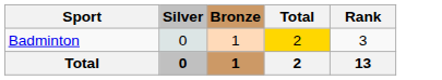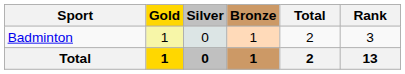+ column: Gold | 1 | 1
Badminton | Total: gold background -> no background
